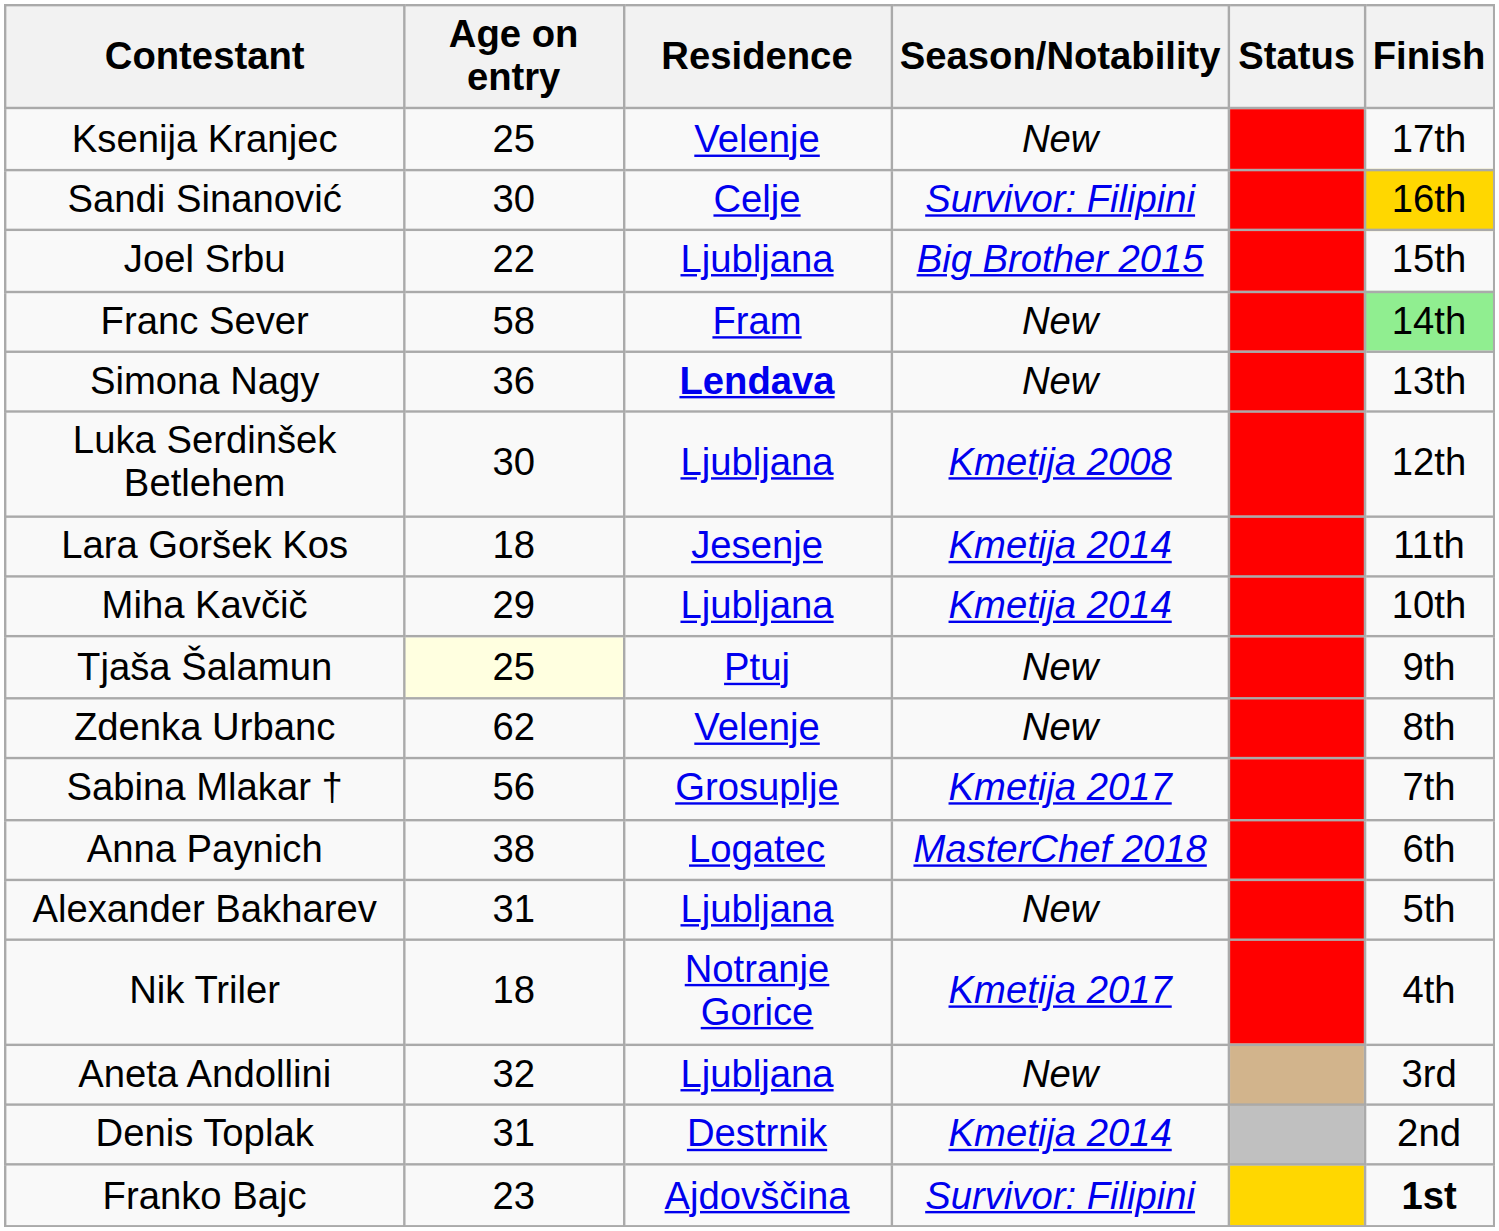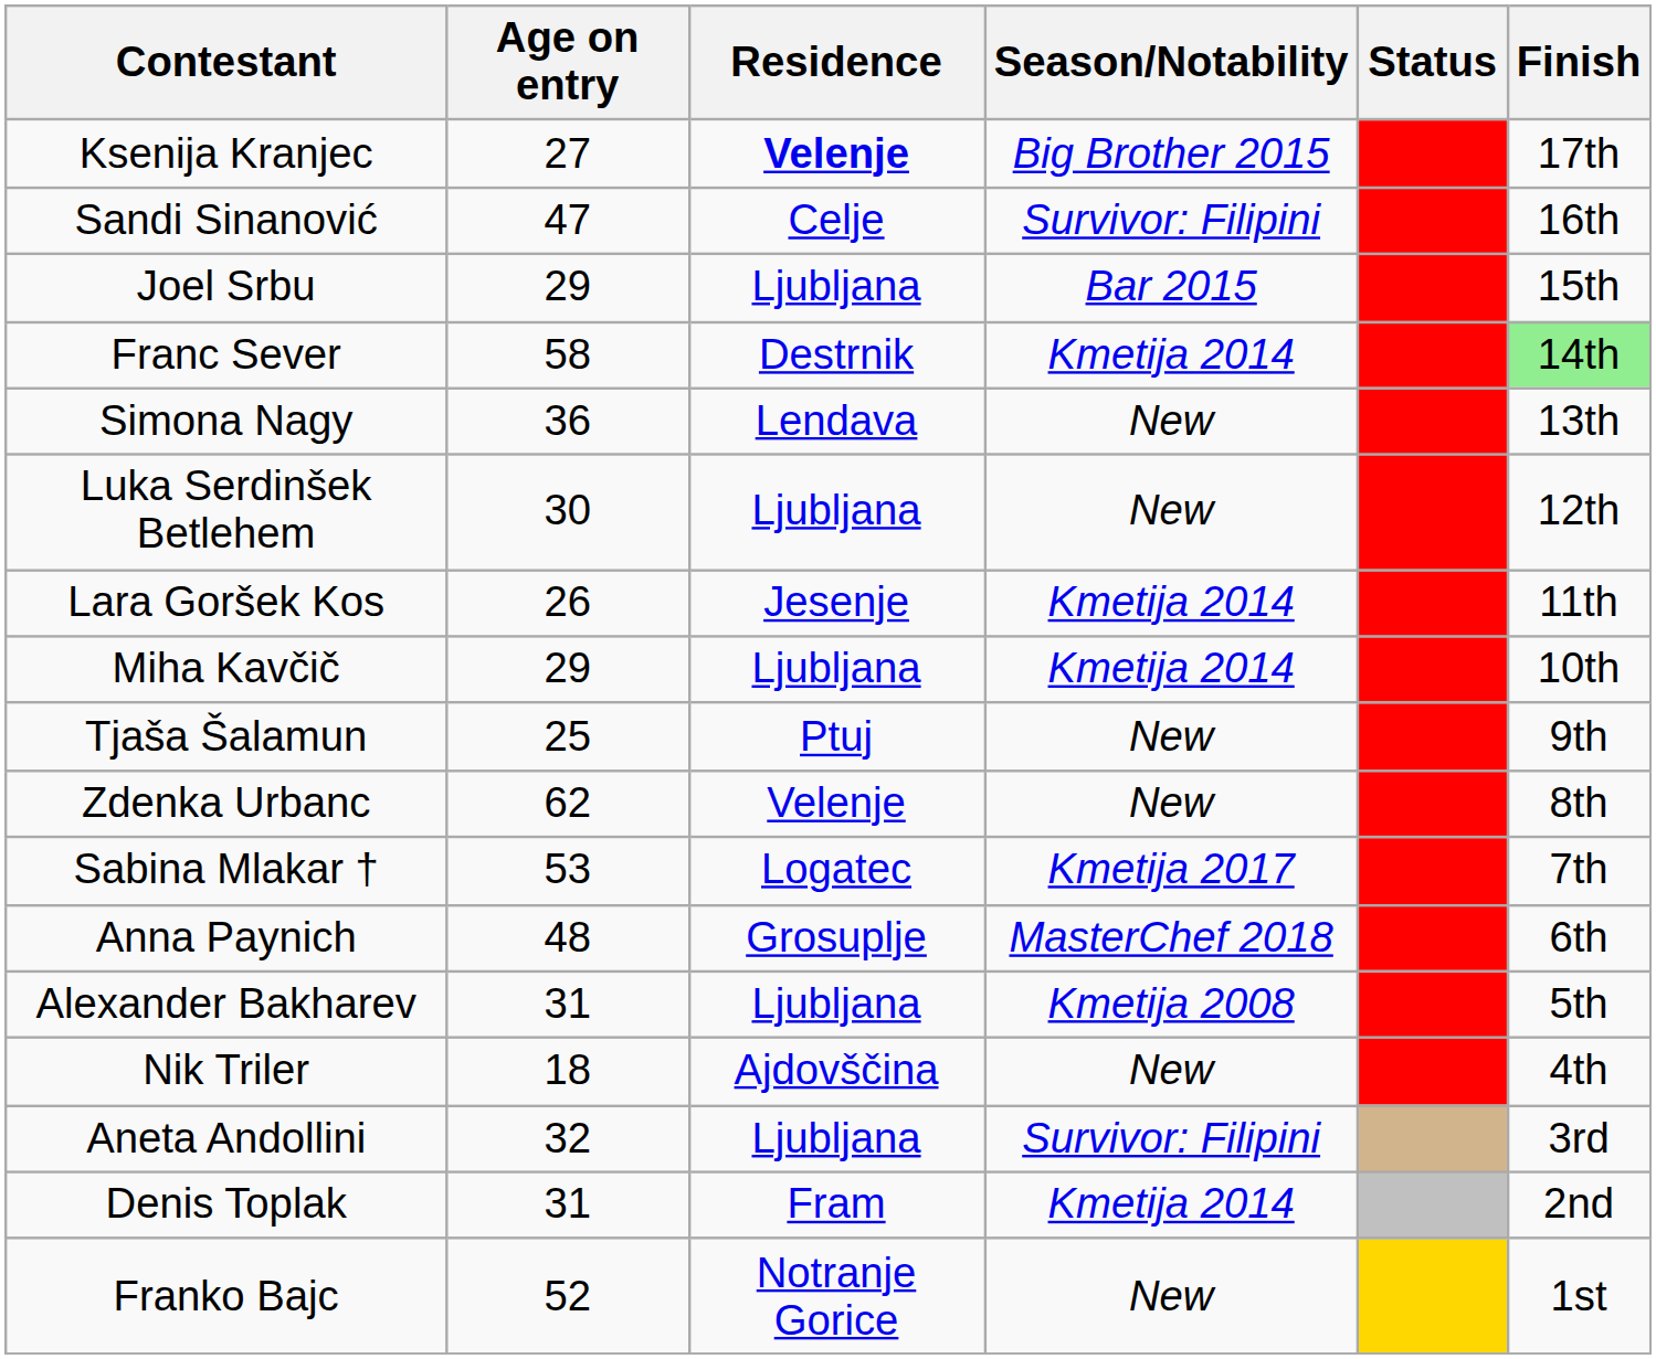Ksenija Kranjec | Age on entry: 25 -> 27
Ksenija Kranjec | Residence: normal -> bold
Ksenija Kranjec | Season/Notability: New -> Big Brother 2015
Sandi Sinanović | Age on entry: 30 -> 47
Sandi Sinanović | Finish: gold background -> no background
Joel Srbu | Age on entry: 22 -> 29
Joel Srbu | Season/Notability: Big Brother 2015 -> Bar 2015
Franc Sever | Residence: Fram -> Destrnik
Franc Sever | Season/Notability: New -> Kmetija 2014
Simona Nagy | Residence: bold -> normal
Luka Serdinšek Betlehem | Season/Notability: Kmetija 2008 -> New
Lara Goršek Kos | Age on entry: 18 -> 26
Tjaša Šalamun | Age on entry: lightyellow background -> no background
Sabina Mlakar † | Age on entry: 56 -> 53
Sabina Mlakar † | Residence: Grosuplje -> Logatec
Anna Paynich | Age on entry: 38 -> 48
Anna Paynich | Residence: Logatec -> Grosuplje
Alexander Bakharev | Season/Notability: New -> Kmetija 2008
Nik Triler | Residence: Notranje Gorice -> Ajdovščina
Nik Triler | Season/Notability: Kmetija 2017 -> New
Aneta Andollini | Season/Notability: New -> Survivor: Filipini
Denis Toplak | Residence: Destrnik -> Fram
Franko Bajc | Age on entry: 23 -> 52
Franko Bajc | Residence: Ajdovščina -> Notranje Gorice
Franko Bajc | Season/Notability: Survivor: Filipini -> New
Franko Bajc | Finish: bold -> normal
